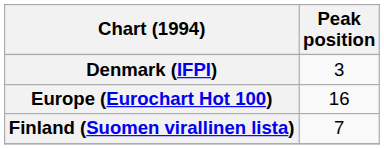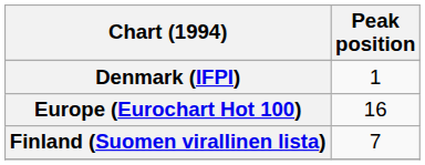Denmark (IFPI) | Peak position: 3 -> 1
